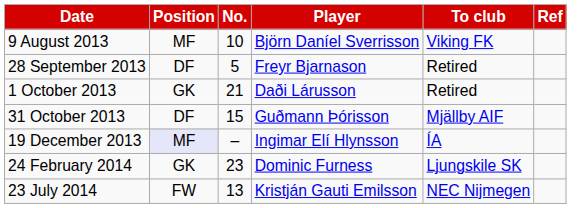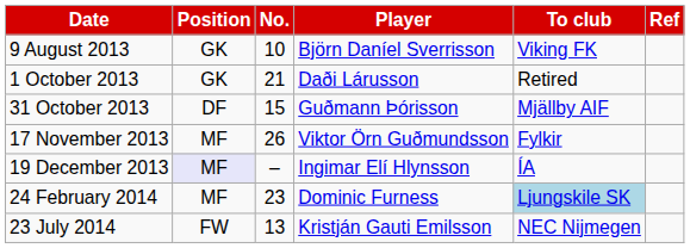9 August 2013 | Position: MF -> GK
- row: 28 September 2013 | DF | 5 | Freyr Bjarnason | Retired
+ row: 17 November 2013 | MF | 26 | Viktor Örn Guðmundsson | Fylkir
24 February 2014 | Position: GK -> MF
24 February 2014 | To club: no background -> lightblue background
